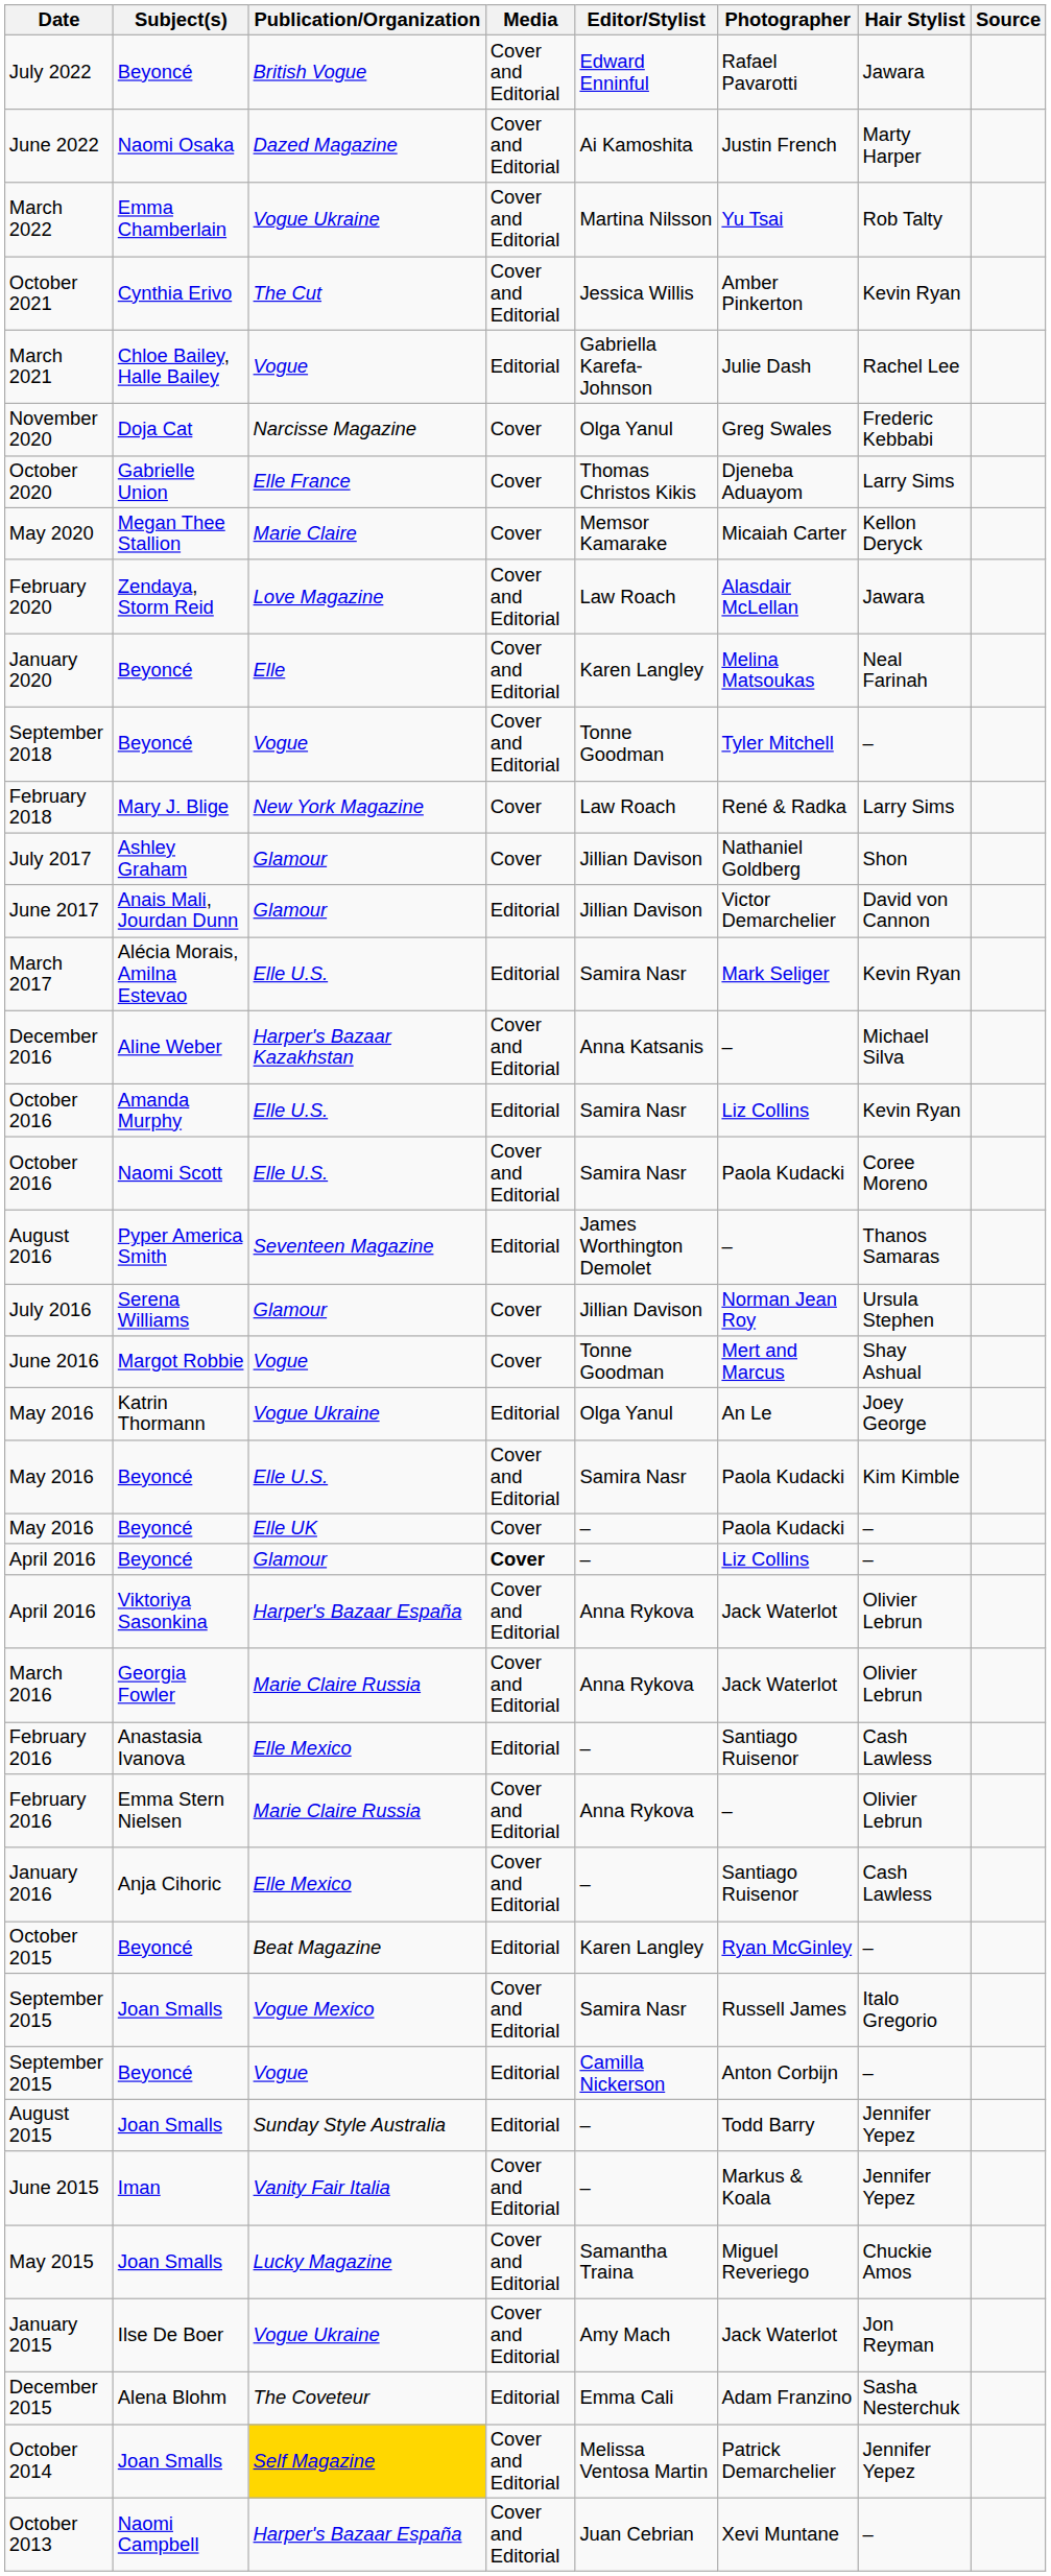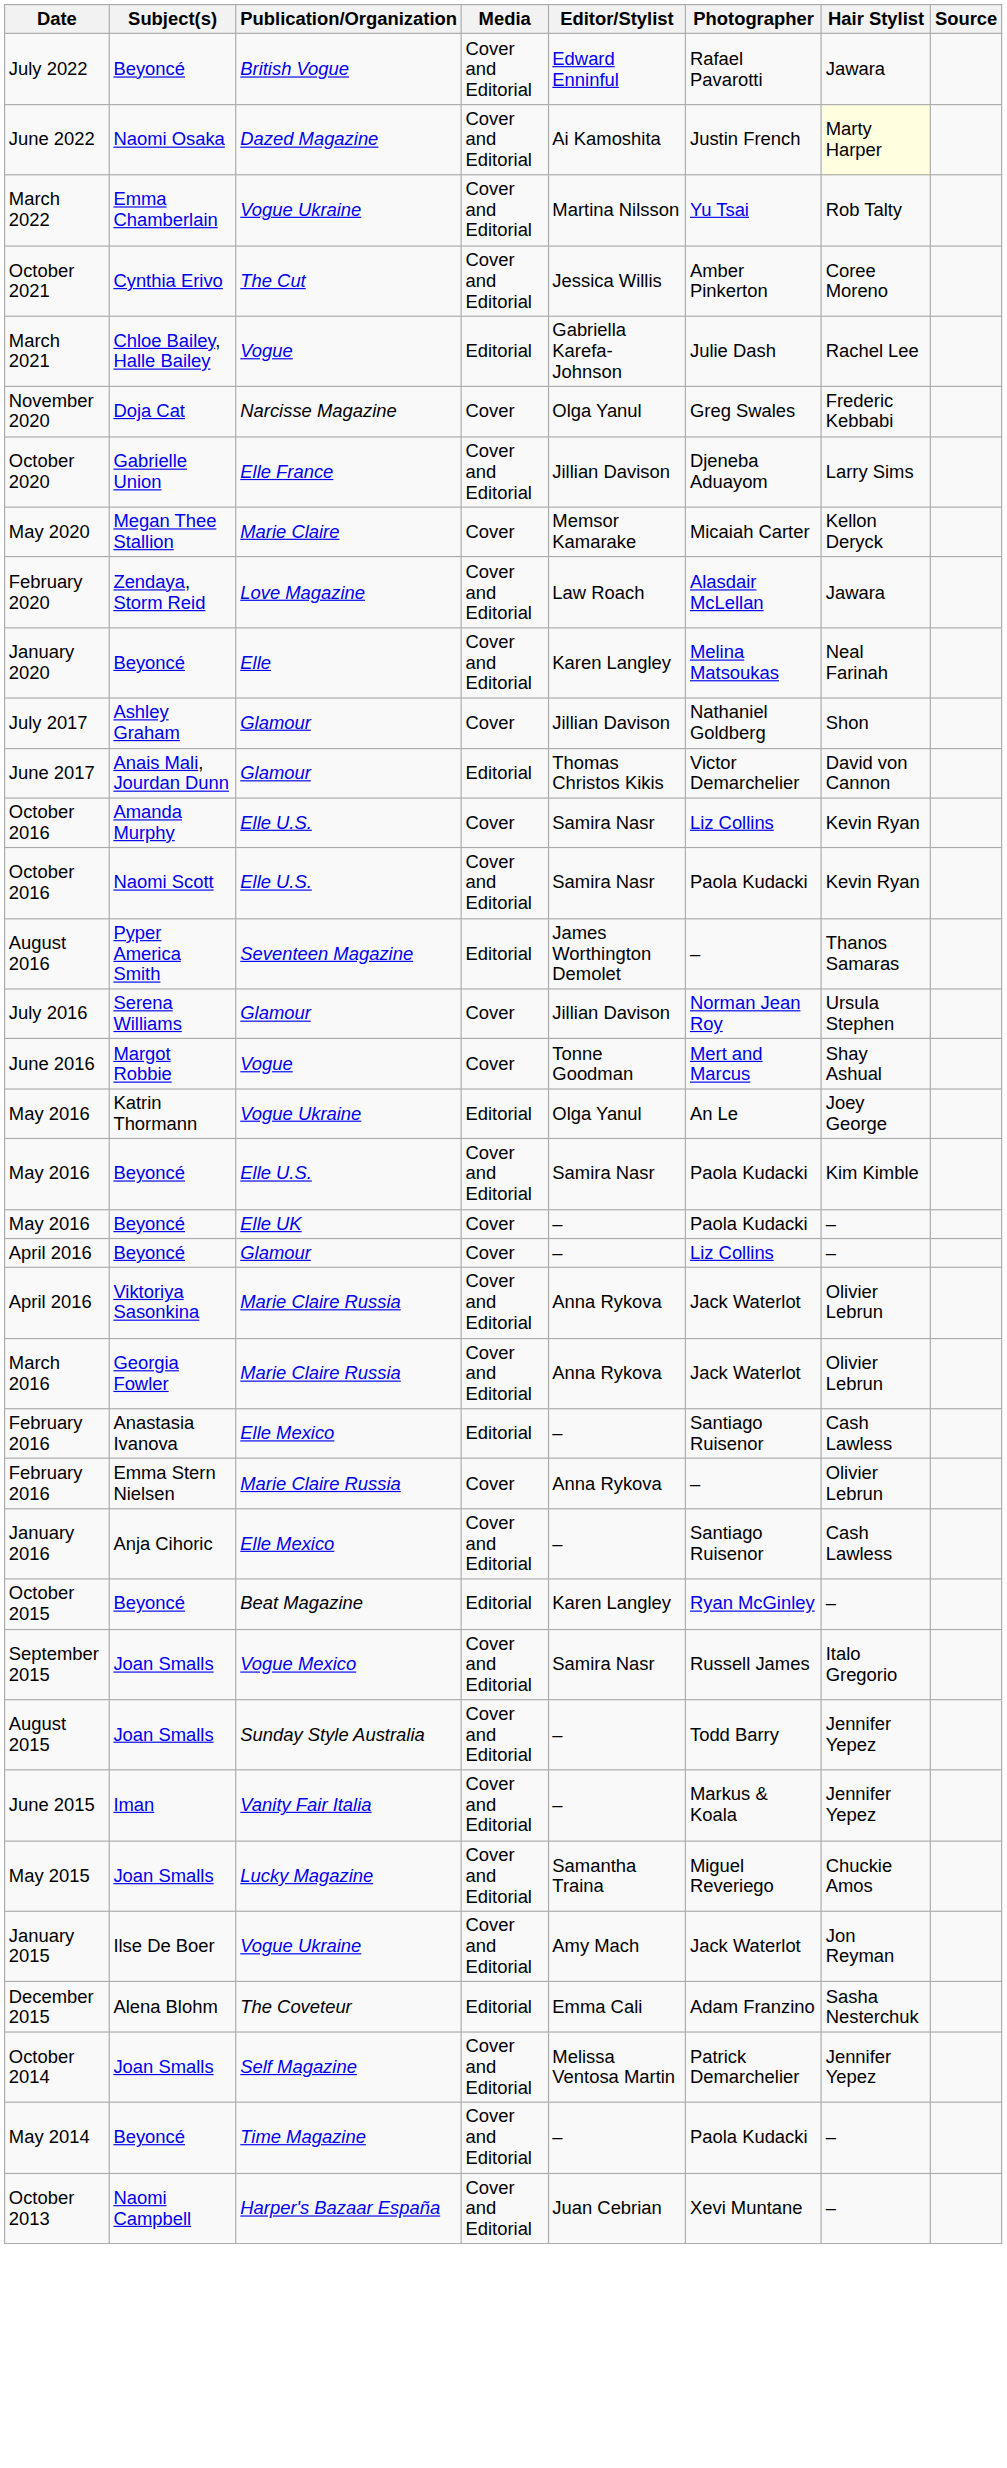June 2022 | Hair Stylist: no background -> lightyellow background
October 2021 | Hair Stylist: Kevin Ryan -> Coree Moreno
October 2020 | Media: Cover -> Cover and Editorial
October 2020 | Editor/Stylist: Thomas Christos Kikis -> Jillian Davison
- row: September 2018 | Beyoncé | Vogue | Cover and Editorial | Tonne Goodman | Tyler Mitchell | –
- row: February 2018 | Mary J. Blige | New York Magazine | Cover | Law Roach | René & Radka | Larry Sims
June 2017 | Editor/Stylist: Jillian Davison -> Thomas Christos Kikis
- row: March 2017 | Alécia Morais, Amilna Estevao | Elle U.S. | Editorial | Samira Nasr | Mark Seliger | Kevin Ryan
- row: December 2016 | Aline Weber | Harper's Bazaar Kazakhstan | Cover and Editorial | Anna Katsanis | – | Michael Silva
October 2016 / Amanda Murphy | Media: Editorial -> Cover
October 2016 / Naomi Scott | Hair Stylist: Coree Moreno -> Kevin Ryan
April 2016 / Beyoncé | Media: bold -> normal
April 2016 / Viktoriya Sasonkina | Publication/Organization: Harper's Bazaar España -> Marie Claire Russia
February 2016 / Emma Stern Nielsen | Media: Cover and Editorial -> Cover
- row: September 2015 | Beyoncé | Vogue | Editorial | Camilla Nickerson | Anton Corbijn | –
August 2015 | Media: Editorial -> Cover and Editorial
October 2014 | Publication/Organization: gold background -> no background
+ row: May 2014 | Beyoncé | Time Magazine | Cover and Editorial | – | Paola Kudacki | –
